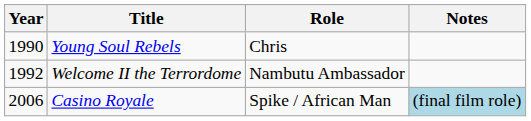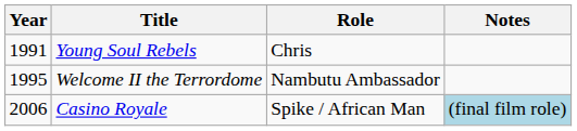Young Soul Rebels | Year: 1990 -> 1991
Welcome II the Terrordome | Year: 1992 -> 1995
